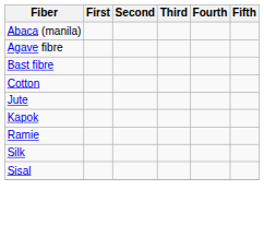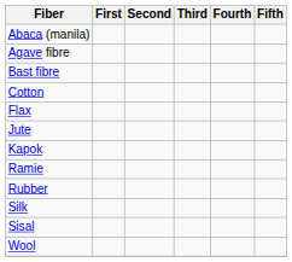+ row: Flax
+ row: Rubber
+ row: Wool
